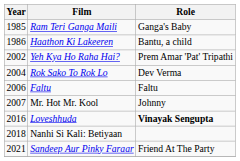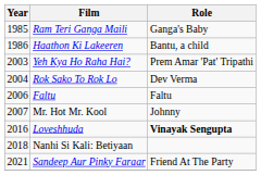Yeh Kya Ho Raha Hai? | Year: 2002 -> 2003
